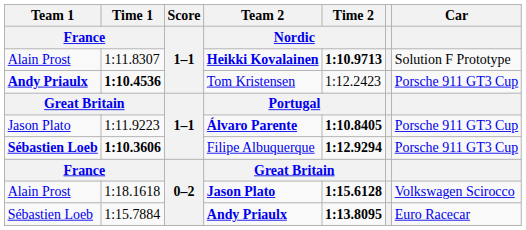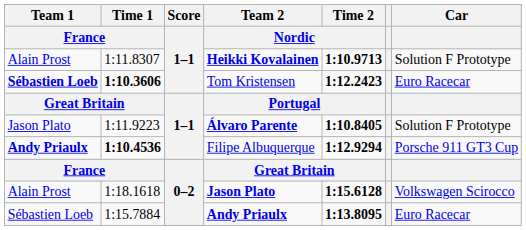Tom Kristensen | Team 1 / France: Andy Priaulx -> Sébastien Loeb
Tom Kristensen | Time 1 / France: 1:10.4536 -> 1:10.3606
Tom Kristensen | Time 2 / Nordic: normal -> bold
Tom Kristensen | Car: Porsche 911 GT3 Cup -> Euro Racecar
Álvaro Parente | Car: Porsche 911 GT3 Cup -> Solution F Prototype
Filipe Albuquerque | Team 1 / France: Sébastien Loeb -> Andy Priaulx
Filipe Albuquerque | Time 1 / France: 1:10.3606 -> 1:10.4536
